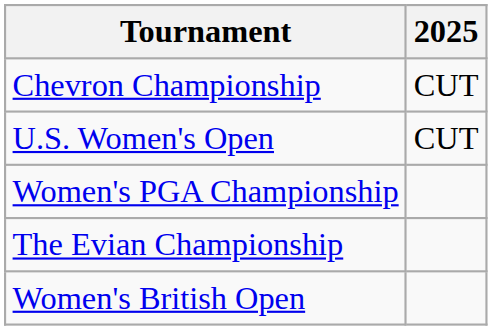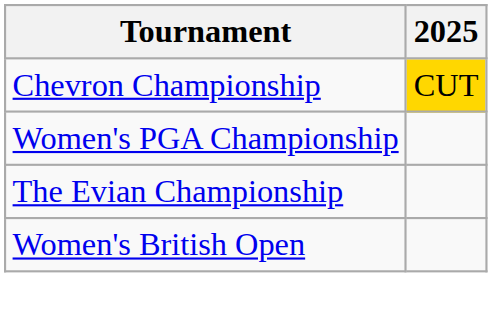Chevron Championship | 2025: no background -> gold background
- row: U.S. Women's Open | CUT
